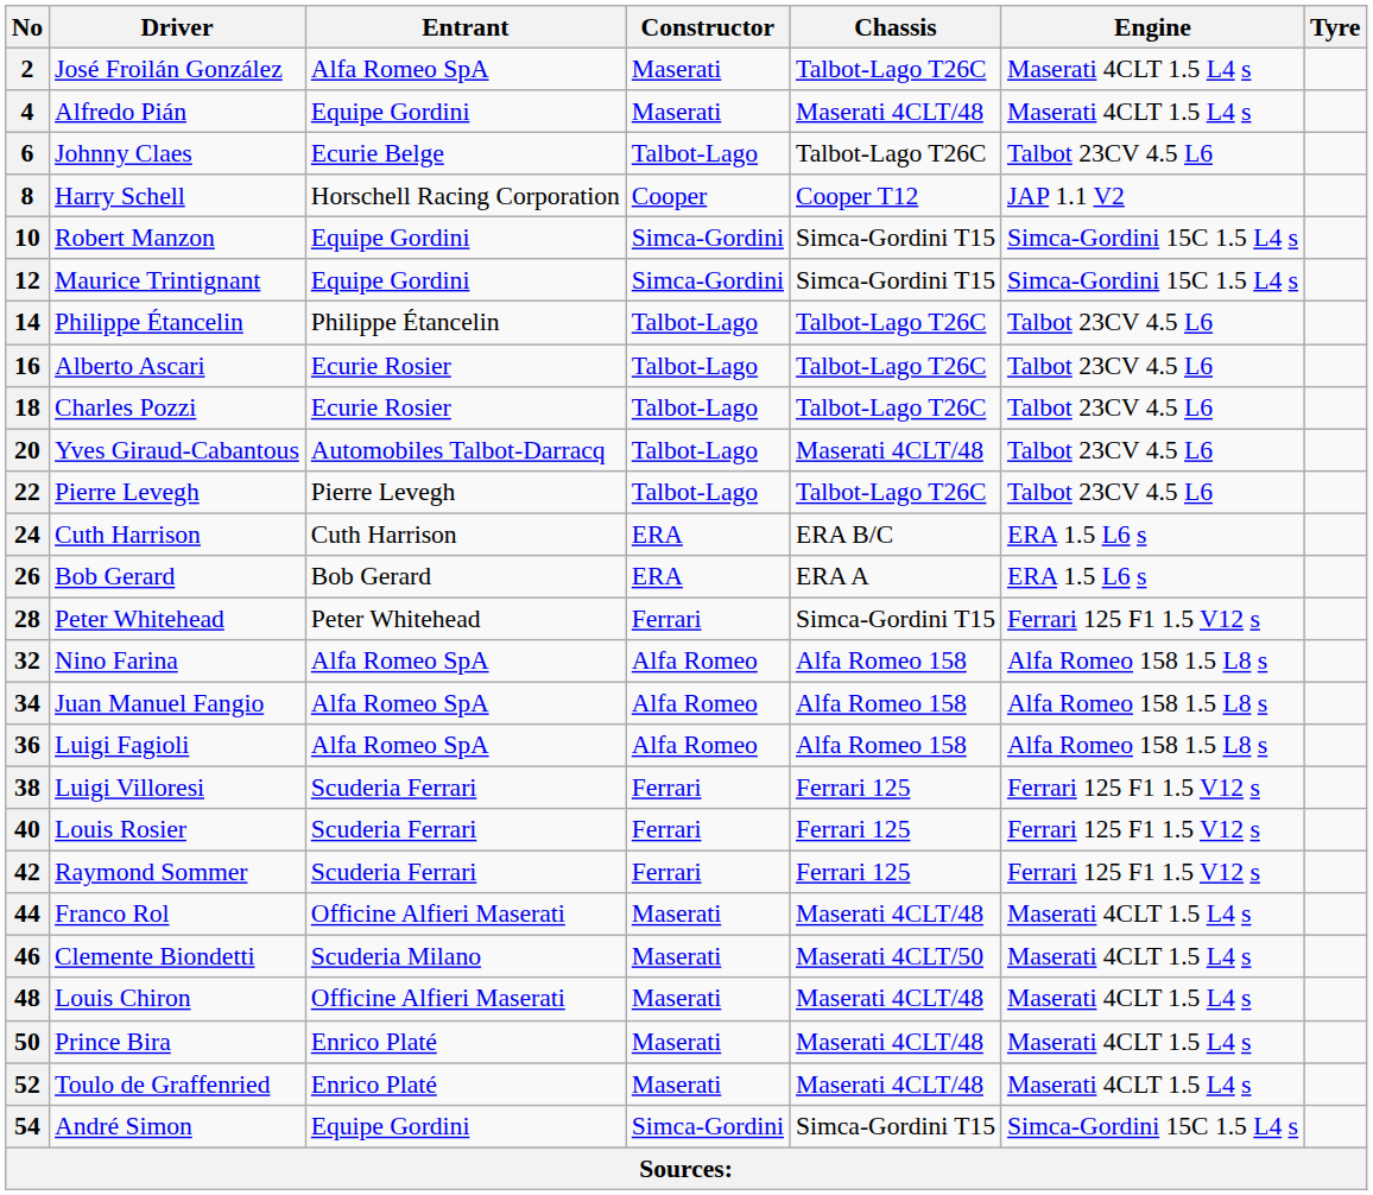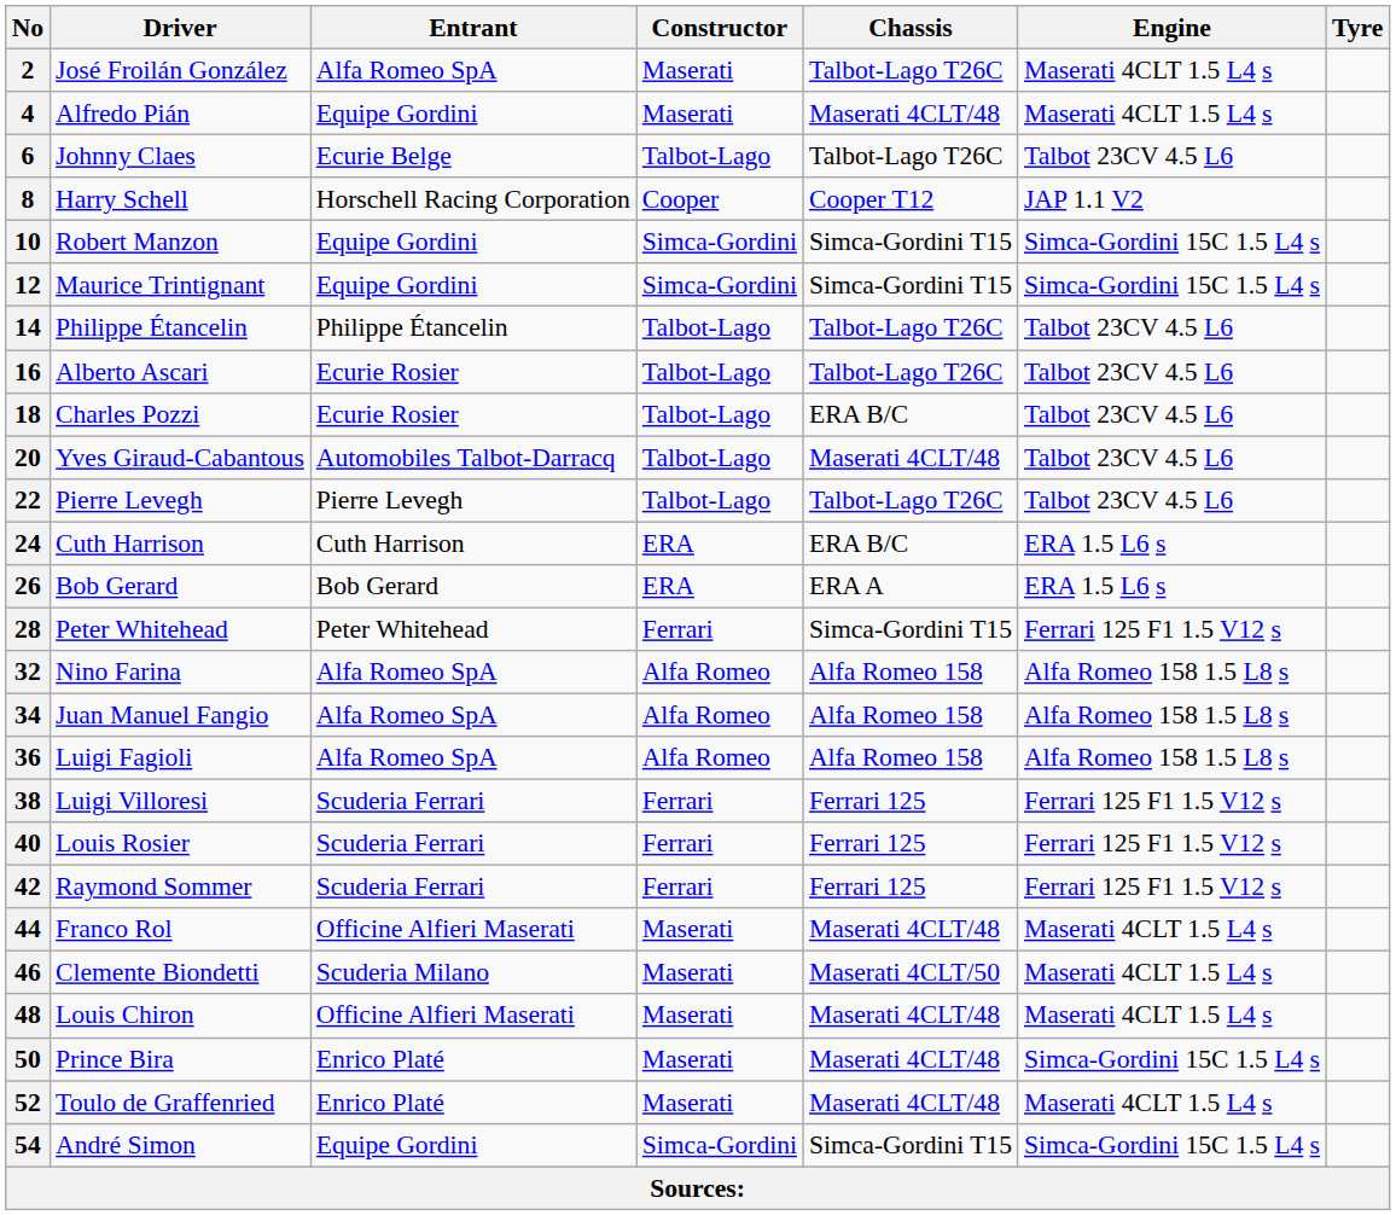18 | Chassis: Talbot-Lago T26C -> ERA B/C
50 | Engine: Maserati 4CLT 1.5 L4 s -> Simca-Gordini 15C 1.5 L4 s
